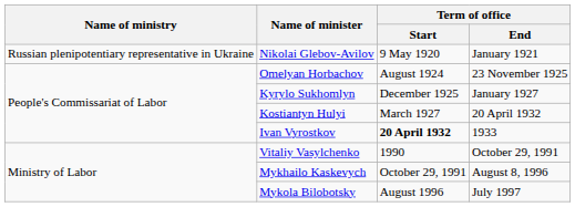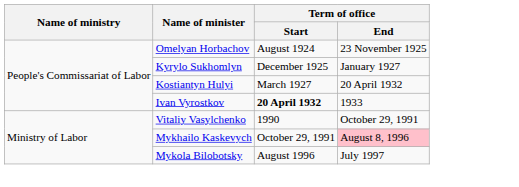- row: Russian plenipotentiary representative in Ukraine | Nikolai Glebov-Avilov | 9 May 1920 | January 1921
Mykhailo Kaskevych | Term of office / End: no background -> pink background
